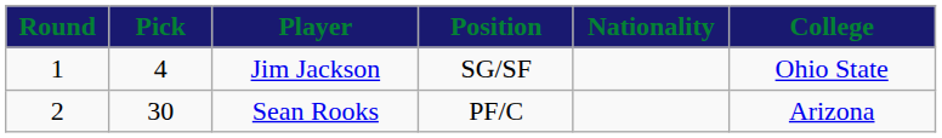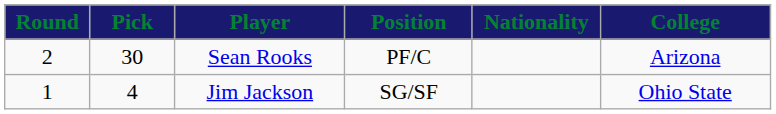rows swapped: Jim Jackson <-> Sean Rooks
